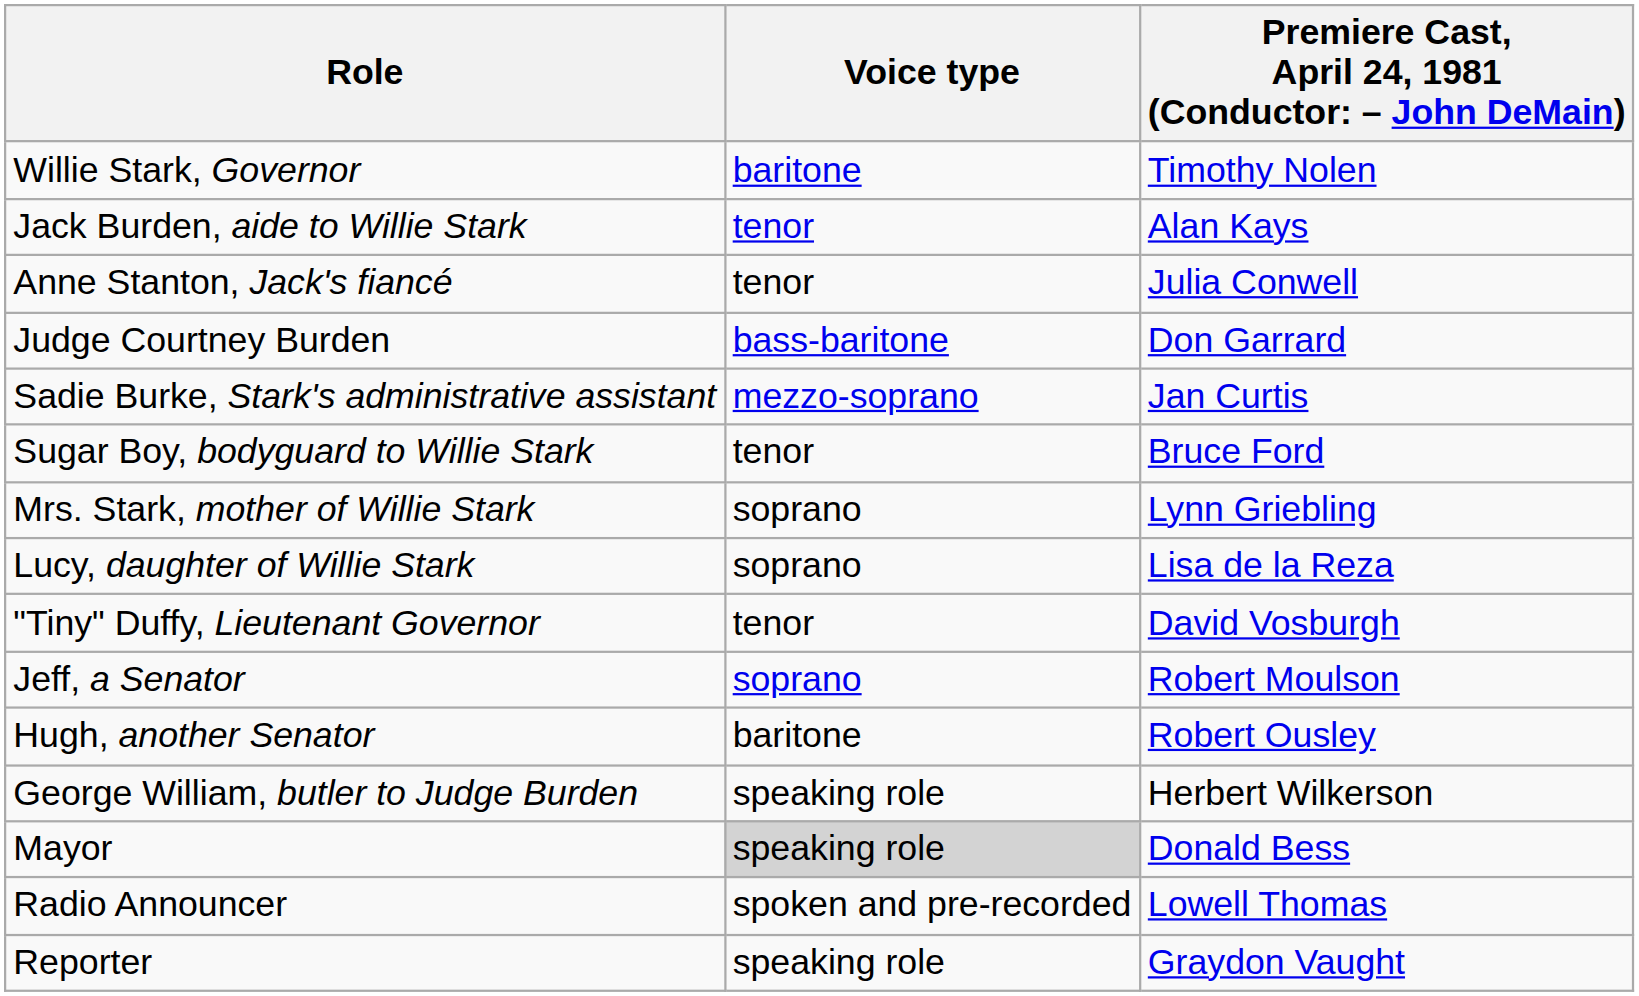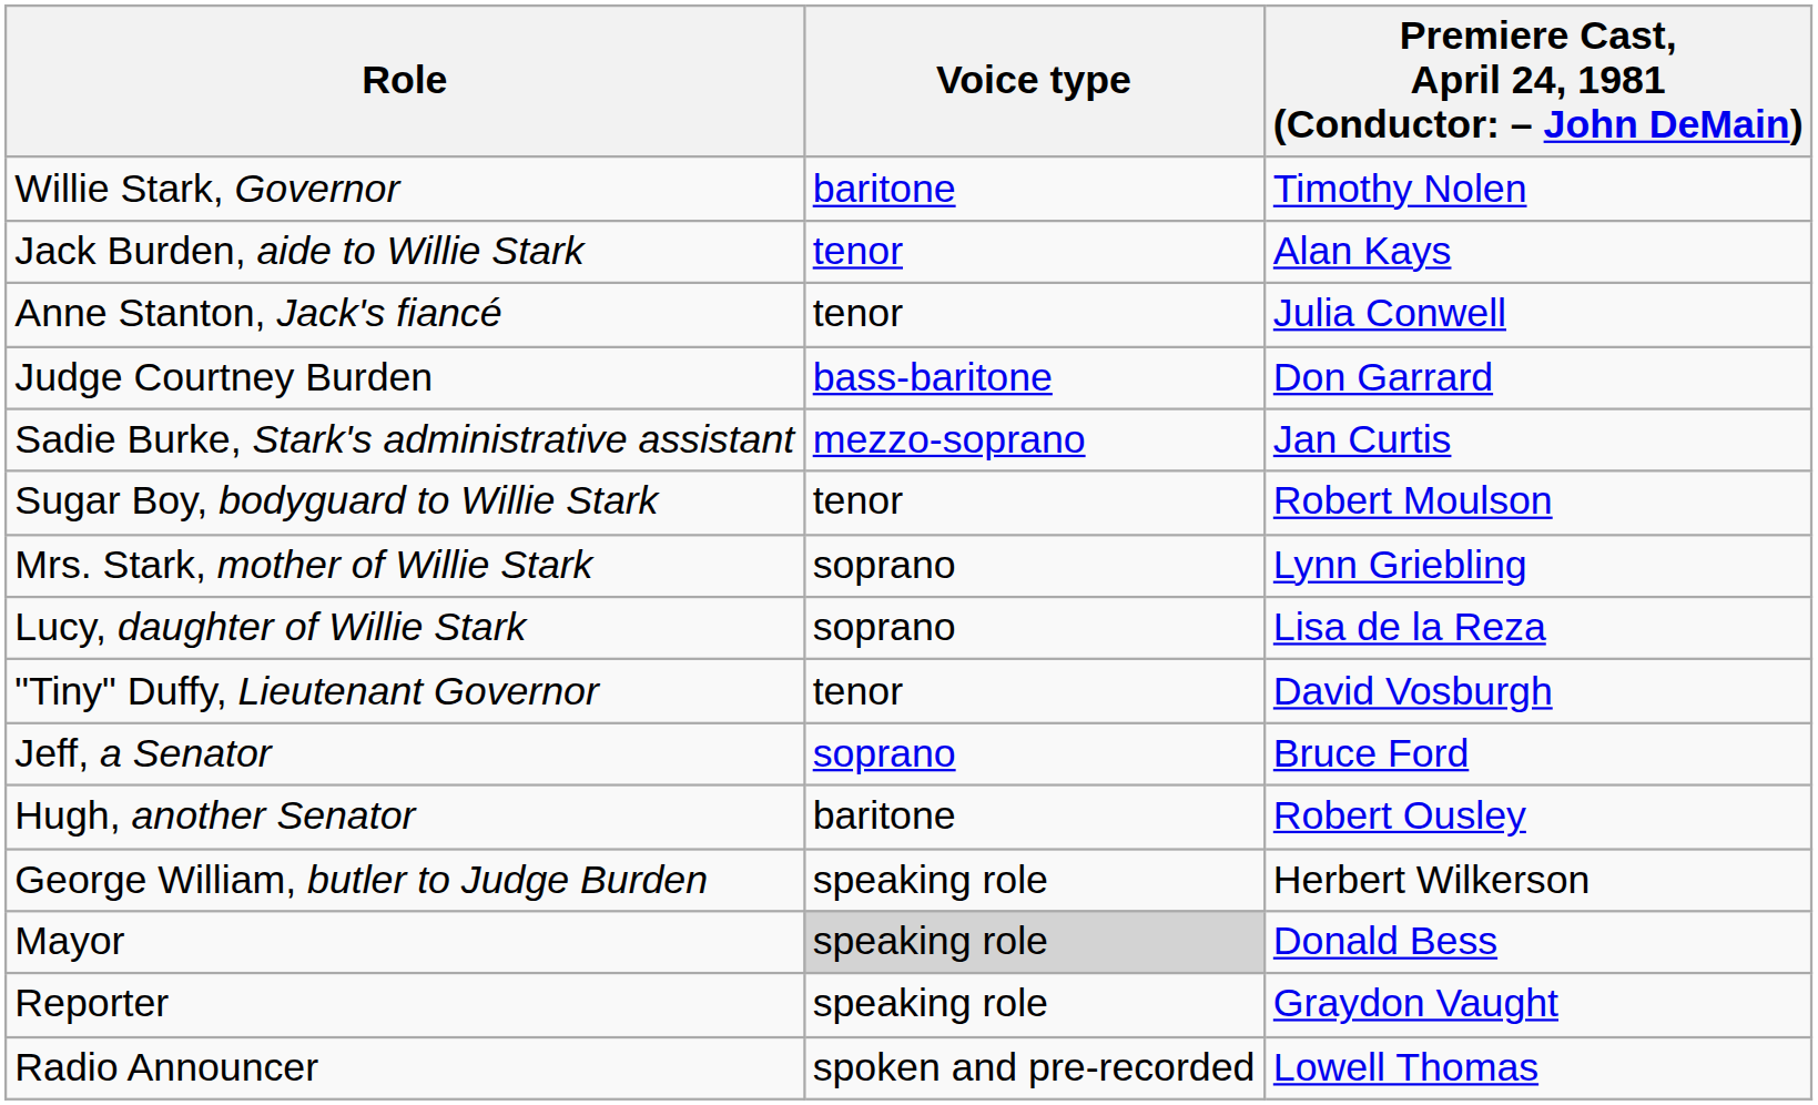Sugar Boy, bodyguard to Willie Stark | column 3: Bruce Ford -> Robert Moulson
Jeff, a Senator | column 3: Robert Moulson -> Bruce Ford
rows swapped: Reporter <-> Radio Announcer
